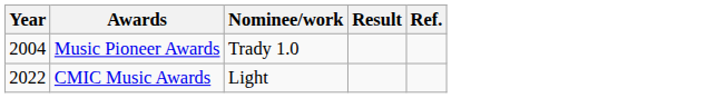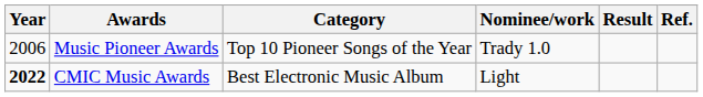+ column: Category | Top 10 Pioneer Songs of the Year | Best Electronic Music Album
Music Pioneer Awards | Year: 2004 -> 2006
CMIC Music Awards | Year: normal -> bold
